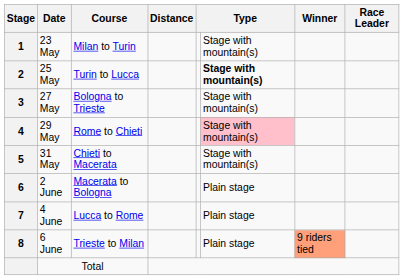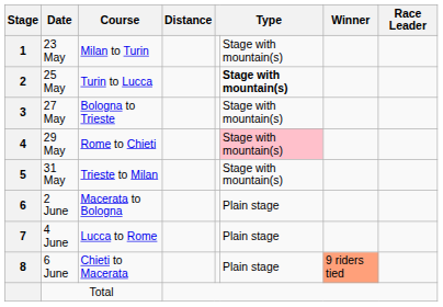31 May | Course: Chieti to Macerata -> Trieste to Milan
6 June | Course: Trieste to Milan -> Chieti to Macerata
